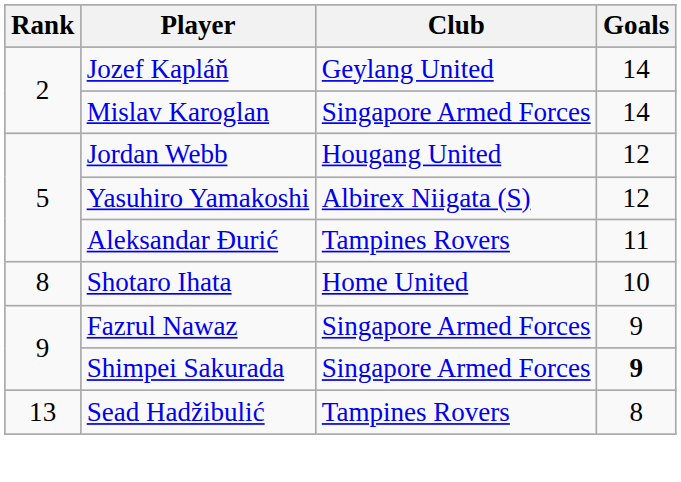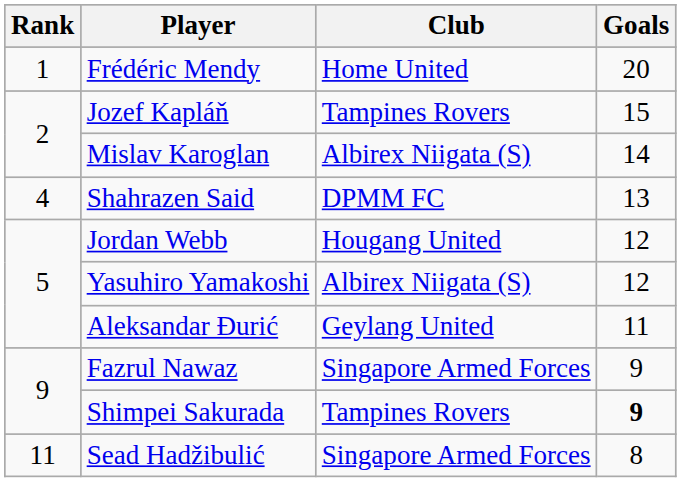+ row: 1 | Frédéric Mendy | Home United | 20
Jozef Kapláň | Club: Geylang United -> Tampines Rovers
Jozef Kapláň | Goals: 14 -> 15
Mislav Karoglan | Club: Singapore Armed Forces -> Albirex Niigata (S)
+ row: 4 | Shahrazen Said | DPMM FC | 13
Aleksandar Đurić | Club: Tampines Rovers -> Geylang United
- row: 8 | Shotaro Ihata | Home United | 10
Shimpei Sakurada | Club: Singapore Armed Forces -> Tampines Rovers
Sead Hadžibulić | Rank: 13 -> 11
Sead Hadžibulić | Club: Tampines Rovers -> Singapore Armed Forces
